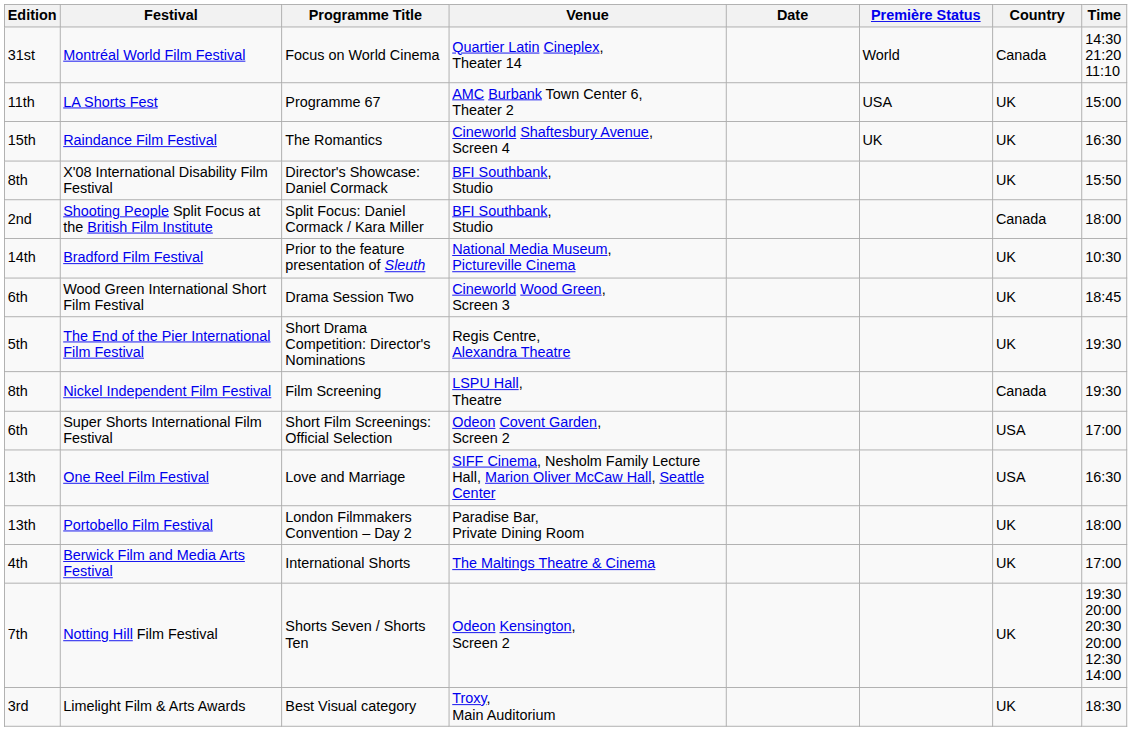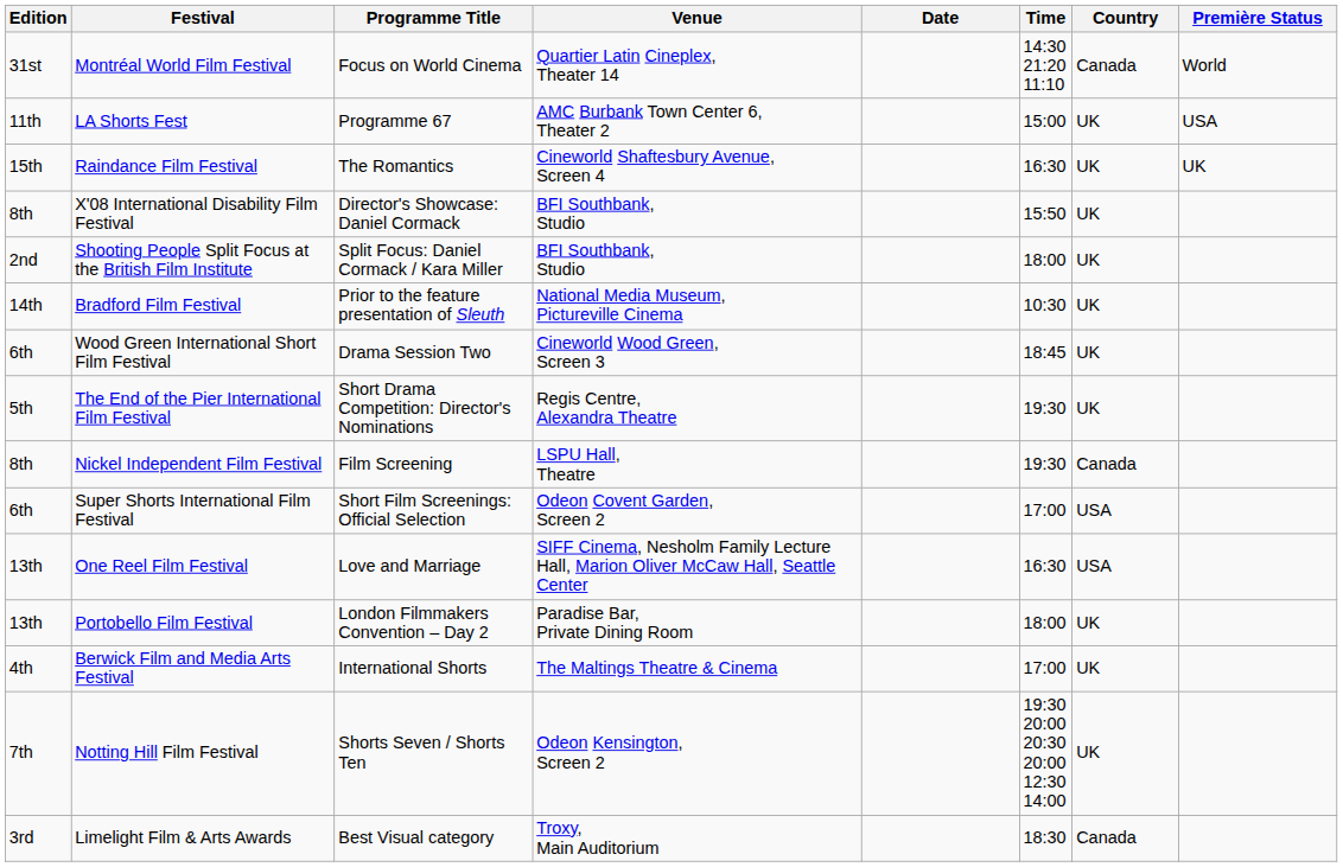columns swapped: Time <-> Première Status
Shooting People Split Focus at the British Film Institute | Country: Canada -> UK
Limelight Film & Arts Awards | Country: UK -> Canada
